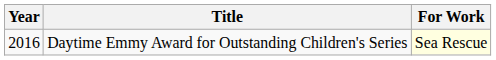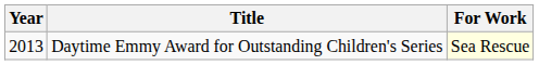Daytime Emmy Award for Outstanding Children's Series | Year: 2016 -> 2013
